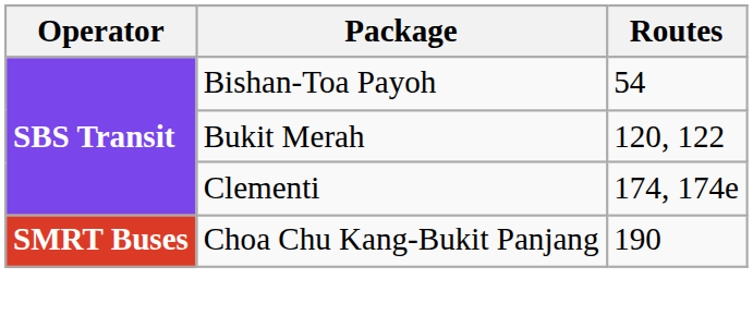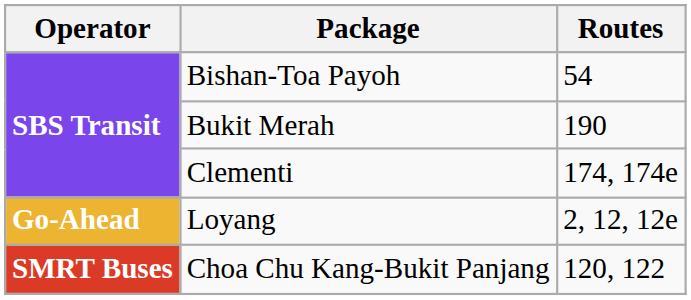Bukit Merah | Routes: 120, 122 -> 190
+ row: Go-Ahead | Loyang | 2, 12, 12e
Choa Chu Kang-Bukit Panjang | Routes: 190 -> 120, 122
